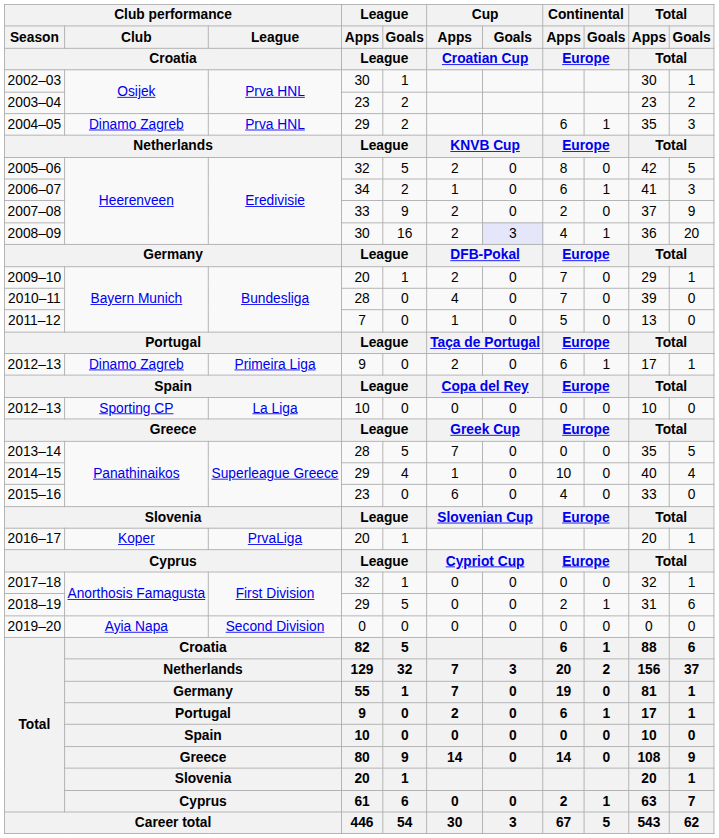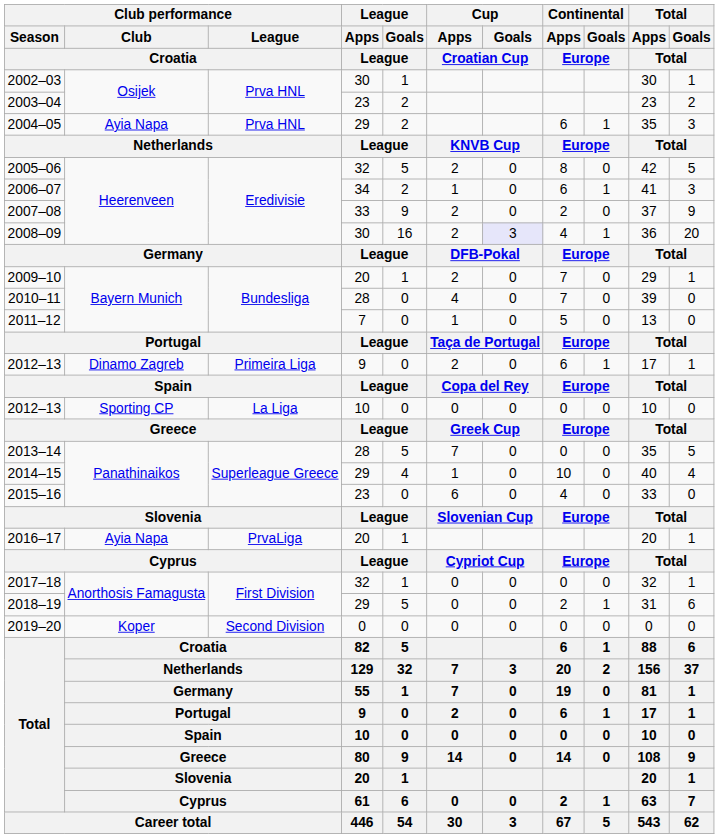2004–05 | Club performance / Club / Croatia: Dinamo Zagreb -> Ayia Napa
2016–17 | Club performance / Club / Croatia: Koper -> Ayia Napa
2019–20 | Club performance / Club / Croatia: Ayia Napa -> Koper
